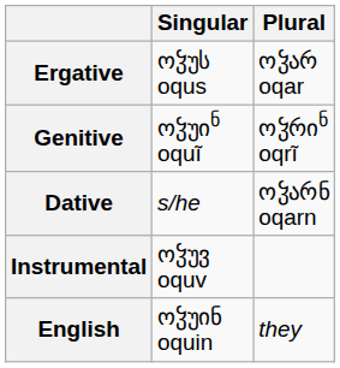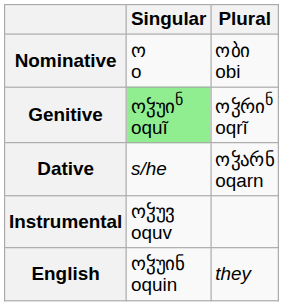+ row: Nominative | ო o | ობი obi
- row: Ergative | ოჴუს oqus | ოჴარ oqar
Genitive | Singular: no background -> lightgreen background
